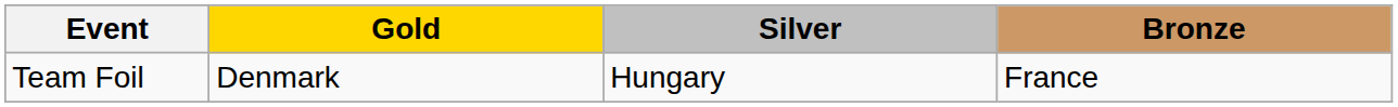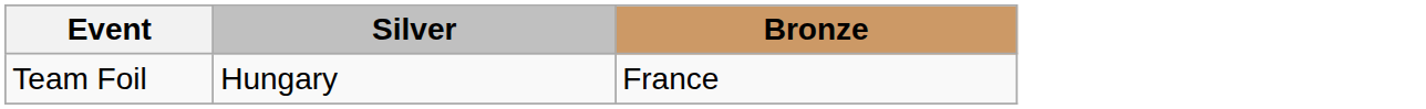- column: Gold | Denmark
